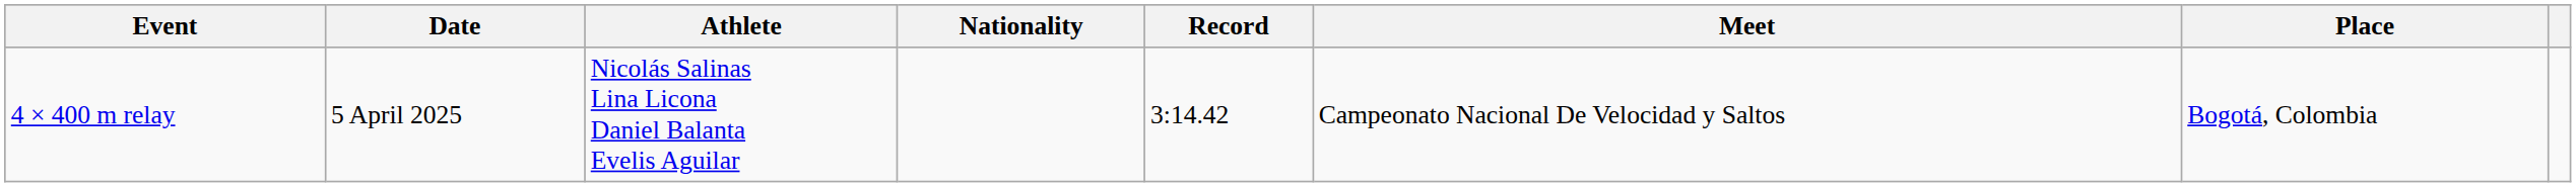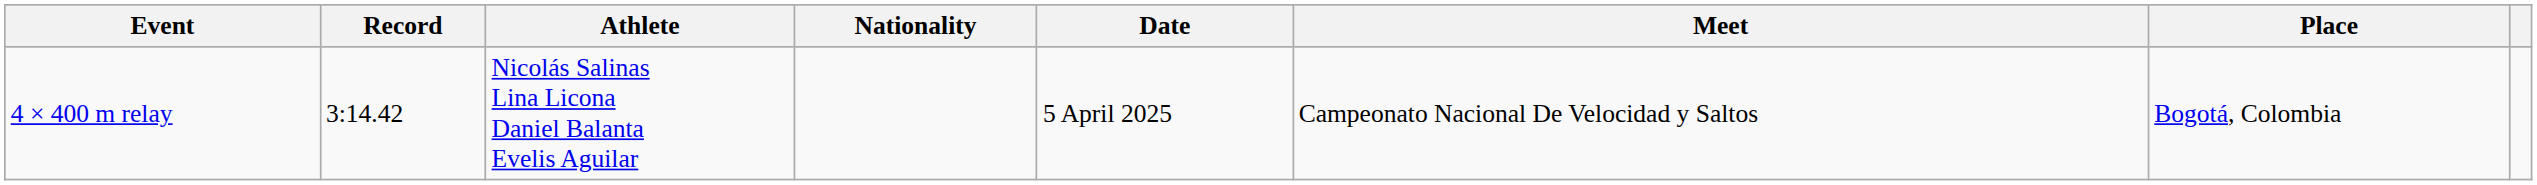columns swapped: Record <-> Date
